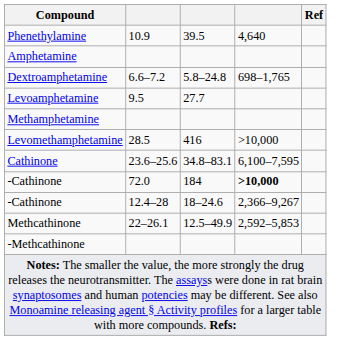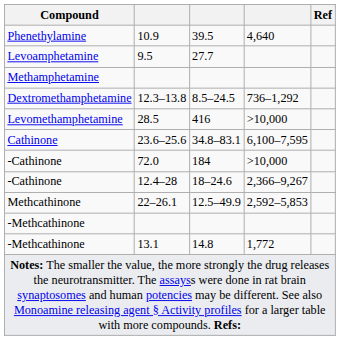- row: Amphetamine
- row: Dextroamphetamine | 6.6–7.2 | 5.8–24.8 | 698–1,765
+ row: Dextromethamphetamine | 12.3–13.8 | 8.5–24.5 | 736–1,292
-Cathinone / 72.0 | column 4: bold -> normal
+ row: -Methcathinone | 13.1 | 14.8 | 1,772
